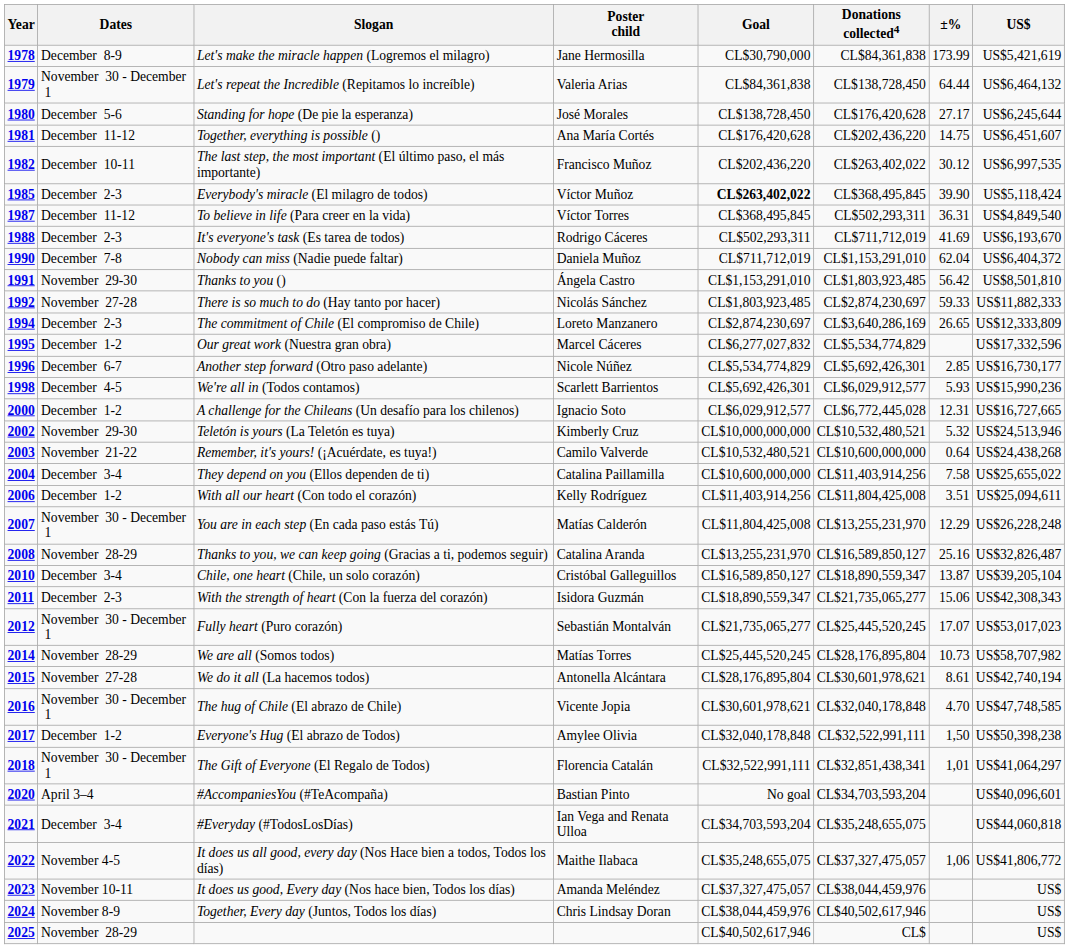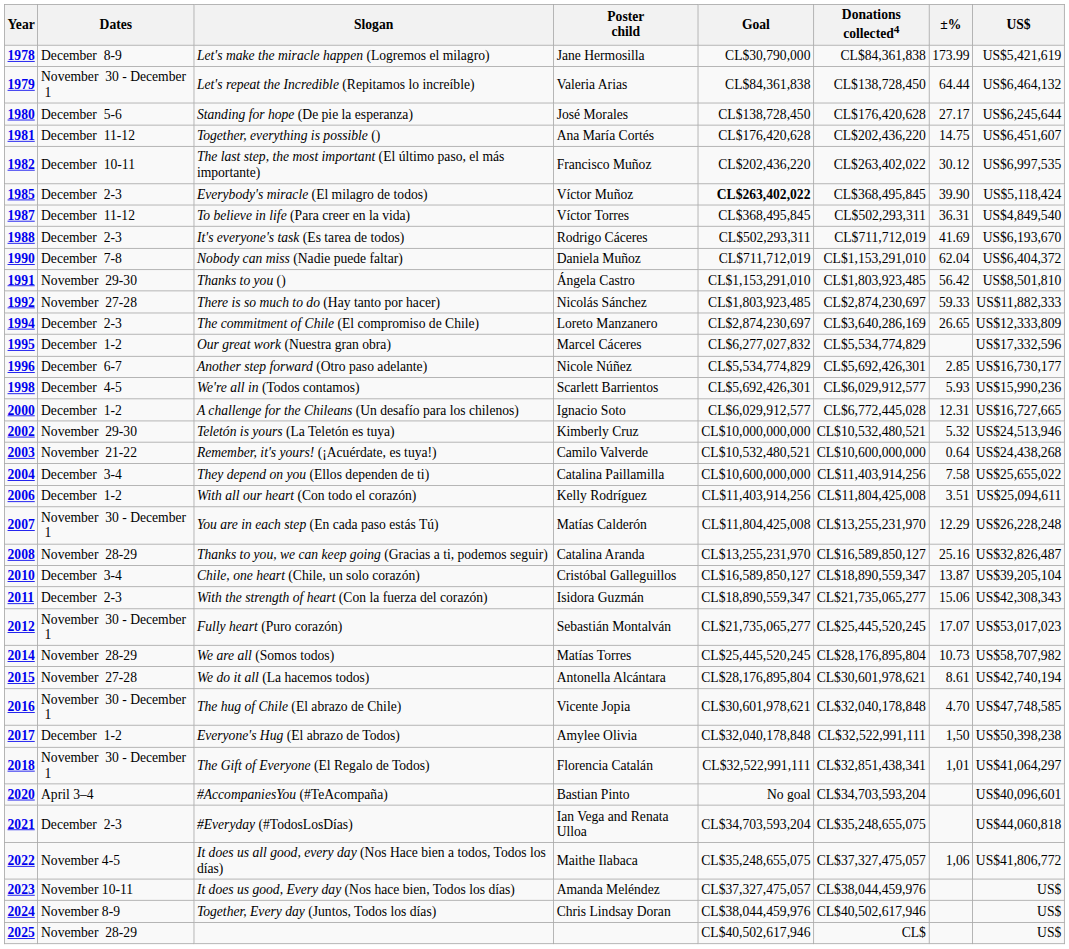#Everyday (#TodosLosDías) | Dates: December 3-4 -> December 2-3
